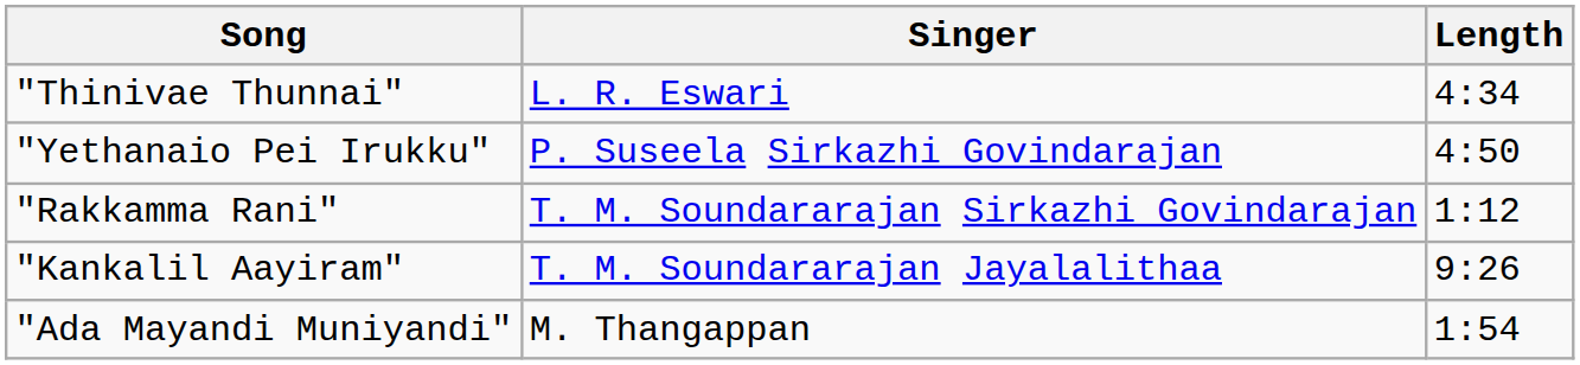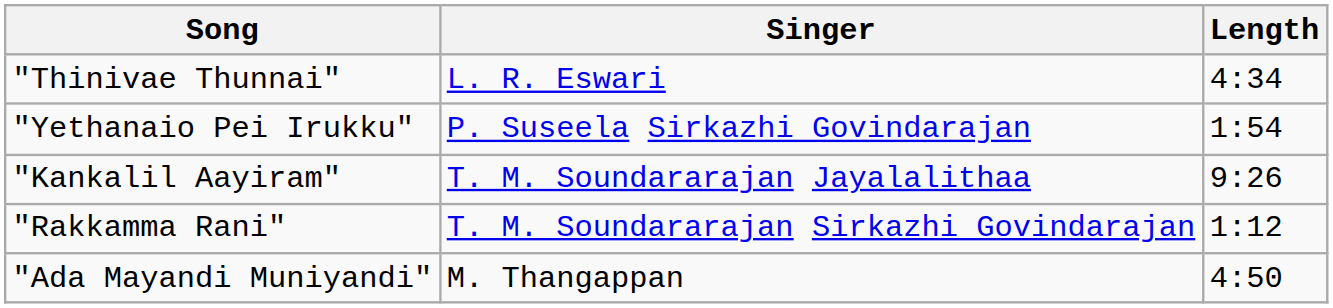"Yethanaio Pei Irukku" | Length: 4:50 -> 1:54
rows swapped: "Rakkamma Rani" <-> "Kankalil Aayiram"
"Ada Mayandi Muniyandi" | Length: 1:54 -> 4:50
